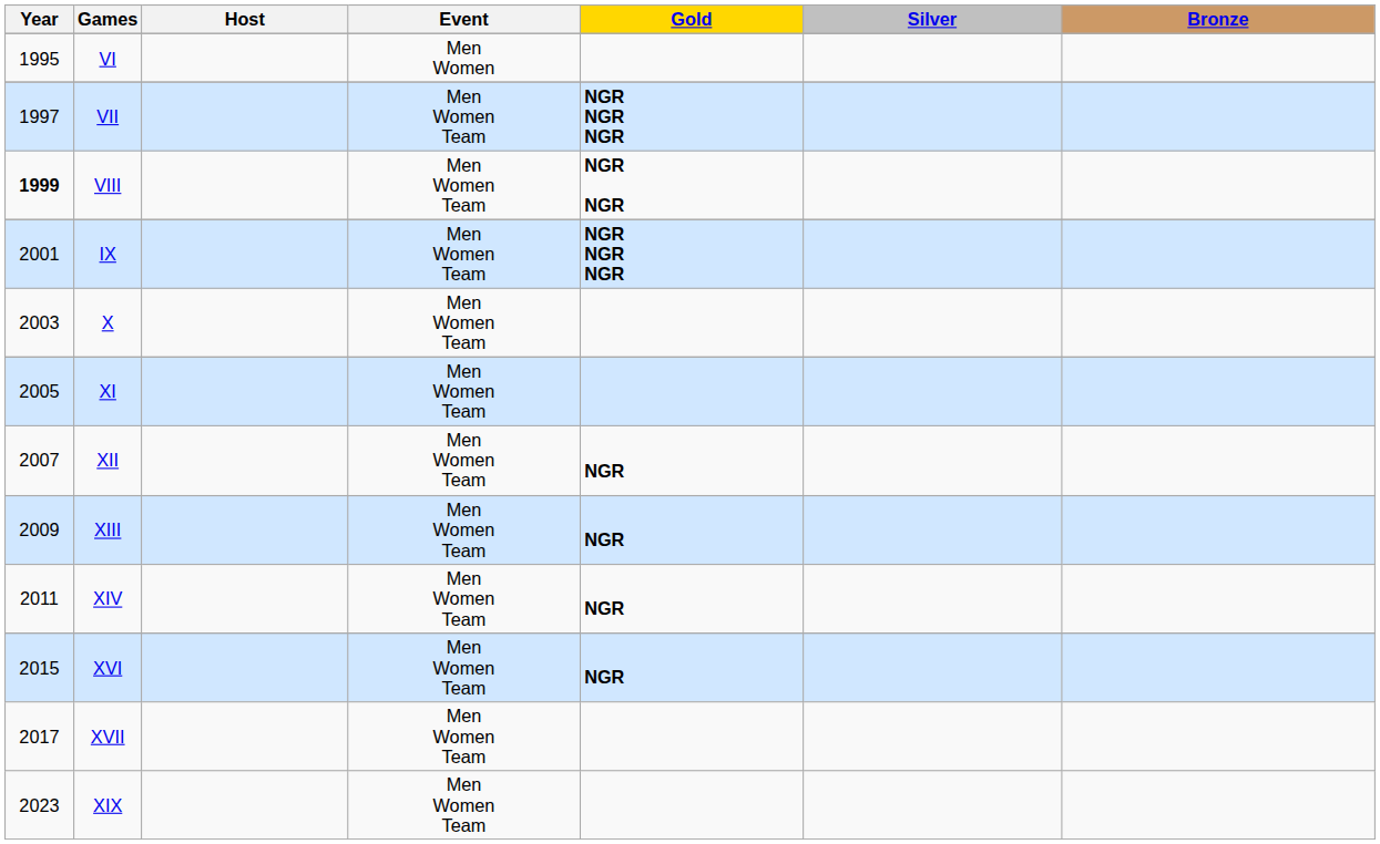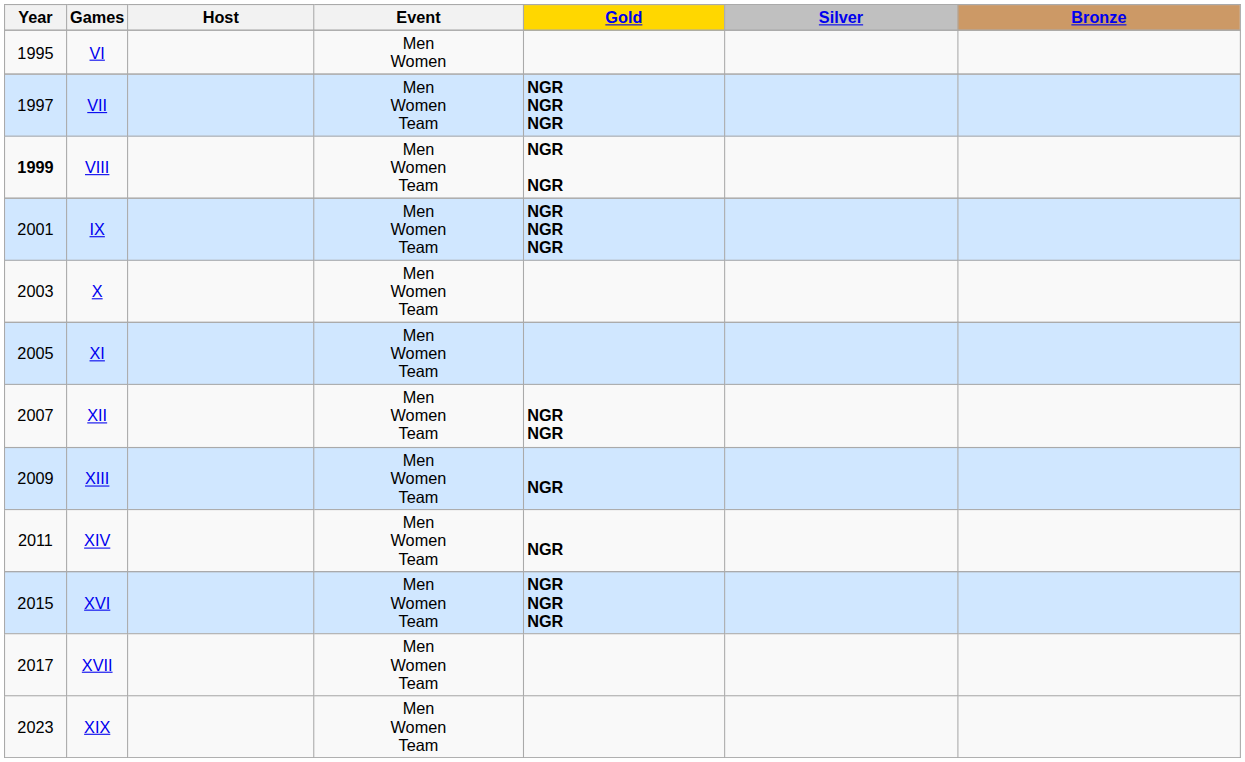XII | Gold: NGR -> NGR NGR
XVI | Gold: NGR -> NGR NGR NGR
